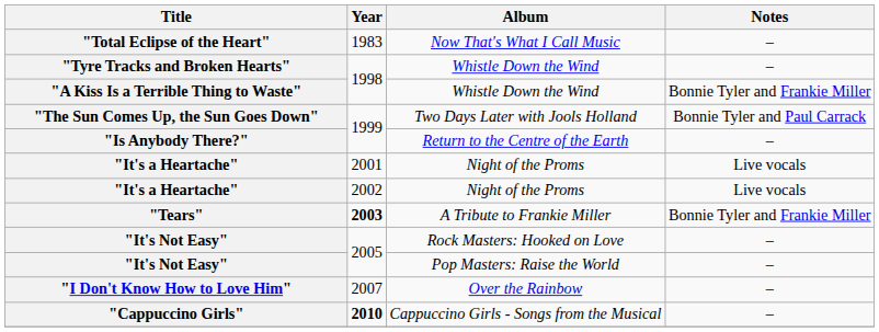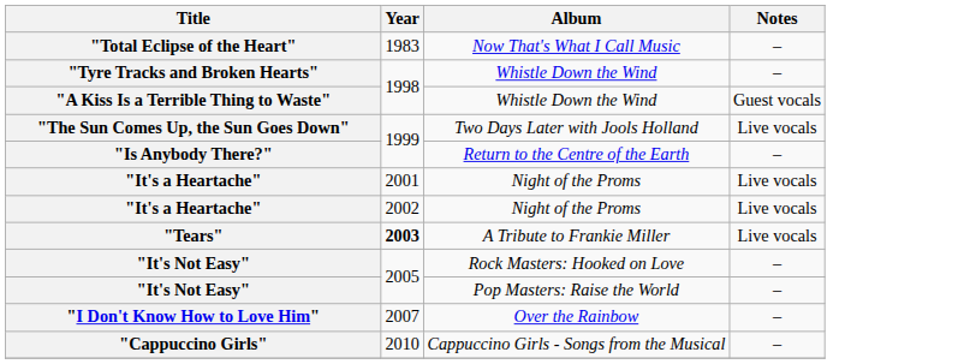"A Kiss Is a Terrible Thing to Waste" | Notes: Bonnie Tyler and Frankie Miller -> Guest vocals
"The Sun Comes Up, the Sun Goes Down" | Notes: Bonnie Tyler and Paul Carrack -> Live vocals
"Tears" | Notes: Bonnie Tyler and Frankie Miller -> Live vocals
"Cappuccino Girls" | Year: bold -> normal
